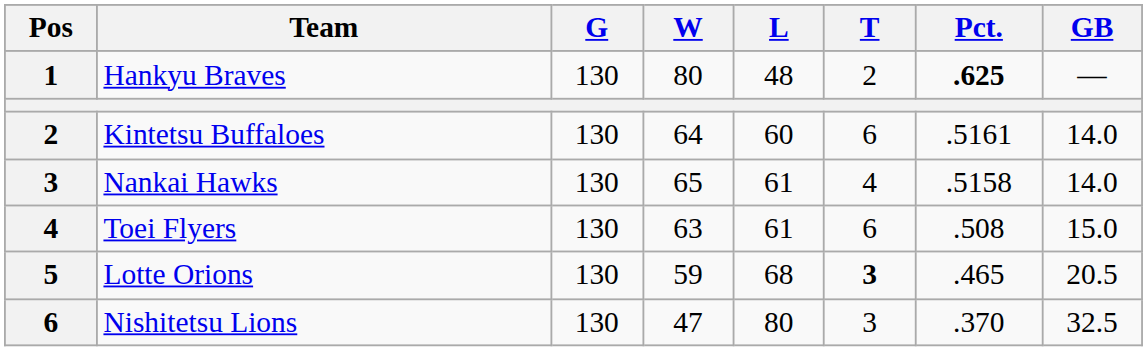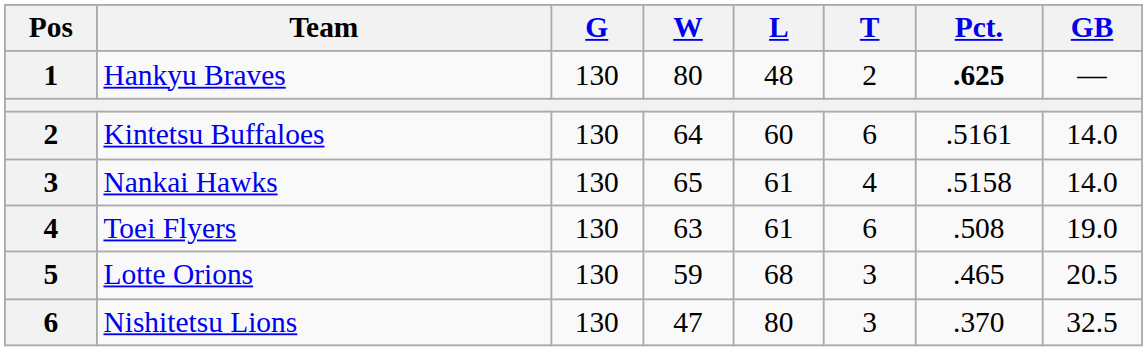Toei Flyers | GB: 15.0 -> 19.0
Lotte Orions | T: bold -> normal
